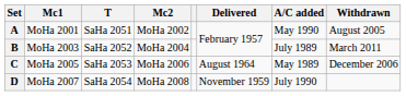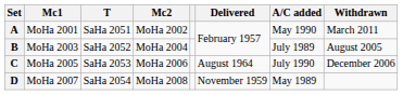A | Withdrawn: August 2005 -> March 2011
B | Withdrawn: March 2011 -> August 2005
C | A/C added: May 1989 -> July 1990
D | A/C added: July 1990 -> May 1989
